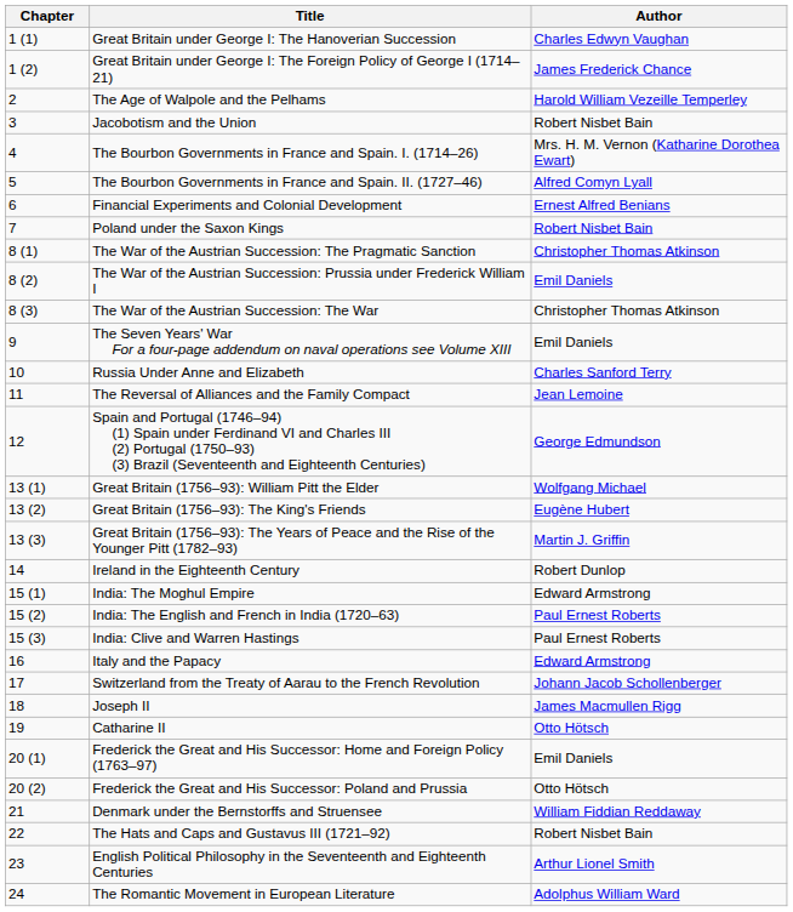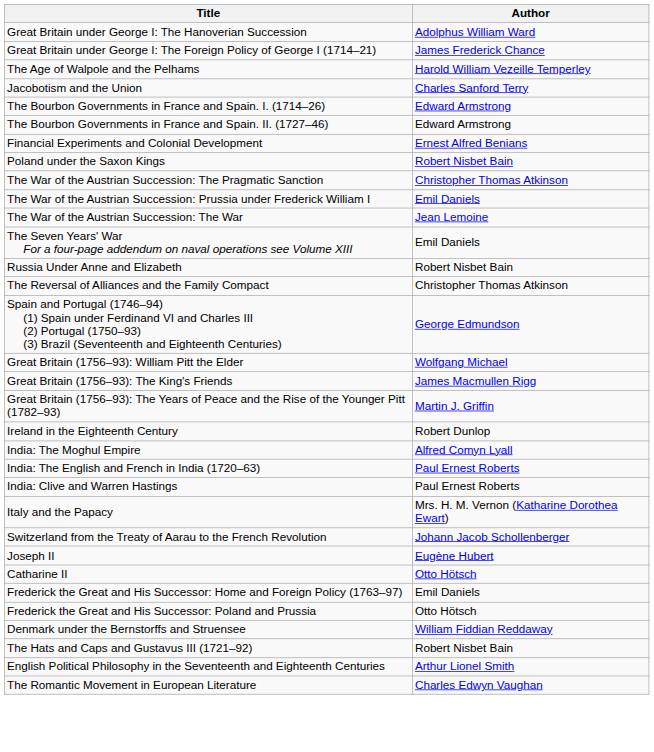- column: Chapter | 1 (1) | 1 (2) | 2 | 3 | 4 | 5 | 6 | 7 | 8 (1) | 8 (2) | 8 (3) | 9 | 10 | 11 | 12 | 13 (1) | 13 (2) | 13 (3) | 14 | 15 (1) | 15 (2) | 15 (3) | 16 | 17 | 18 | 19 | 20 (1) | 20 (2) | 21 | 22 | 23 | 24
Great Britain under George I: The Hanoverian Succession | Author: Charles Edwyn Vaughan -> Adolphus William Ward
Jacobotism and the Union | Author: Robert Nisbet Bain -> Charles Sanford Terry
The Bourbon Governments in France and Spain. I. (1714–26) | Author: Mrs. H. M. Vernon (Katharine Dorothea Ewart) -> Edward Armstrong
The Bourbon Governments in France and Spain. II. (1727–46) | Author: Alfred Comyn Lyall -> Edward Armstrong
The War of the Austrian Succession: The War | Author: Christopher Thomas Atkinson -> Jean Lemoine
Russia Under Anne and Elizabeth | Author: Charles Sanford Terry -> Robert Nisbet Bain
The Reversal of Alliances and the Family Compact | Author: Jean Lemoine -> Christopher Thomas Atkinson
Great Britain (1756–93): The King's Friends | Author: Eugène Hubert -> James Macmullen Rigg
India: The Moghul Empire | Author: Edward Armstrong -> Alfred Comyn Lyall
Italy and the Papacy | Author: Edward Armstrong -> Mrs. H. M. Vernon (Katharine Dorothea Ewart)
Joseph II | Author: James Macmullen Rigg -> Eugène Hubert
The Romantic Movement in European Literature | Author: Adolphus William Ward -> Charles Edwyn Vaughan
